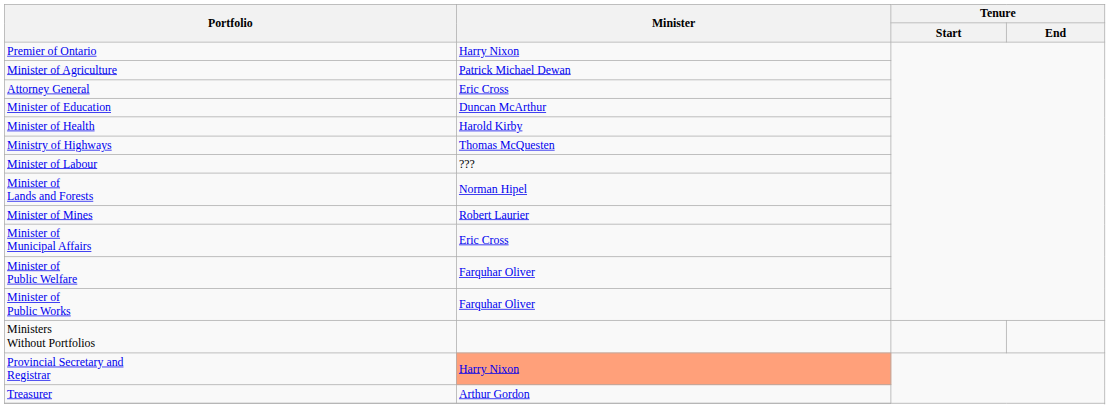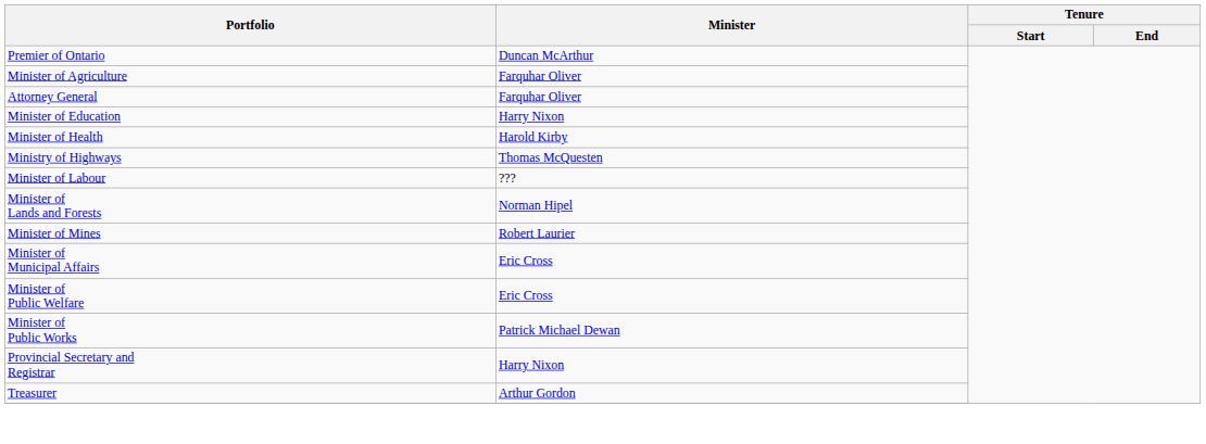Premier of Ontario | Minister: Harry Nixon -> Duncan McArthur
Minister of Agriculture | Minister: Patrick Michael Dewan -> Farquhar Oliver
Attorney General | Minister: Eric Cross -> Farquhar Oliver
Minister of Education | Minister: Duncan McArthur -> Harry Nixon
Minister of Public Welfare | Minister: Farquhar Oliver -> Eric Cross
Minister of Public Works | Minister: Farquhar Oliver -> Patrick Michael Dewan
- row: Ministers Without Portfolios
Provincial Secretary and Registrar | Minister: lightsalmon background -> no background
